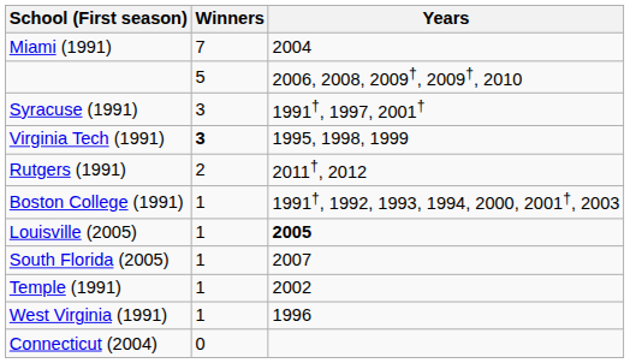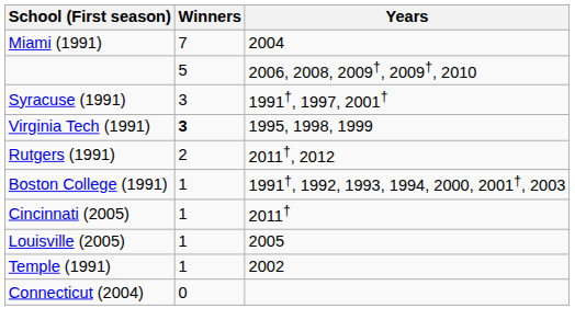+ row: Cincinnati (2005) | 1 | 2011†
Louisville (2005) | Years: bold -> normal
- row: South Florida (2005) | 1 | 2007
- row: West Virginia (1991) | 1 | 1996
